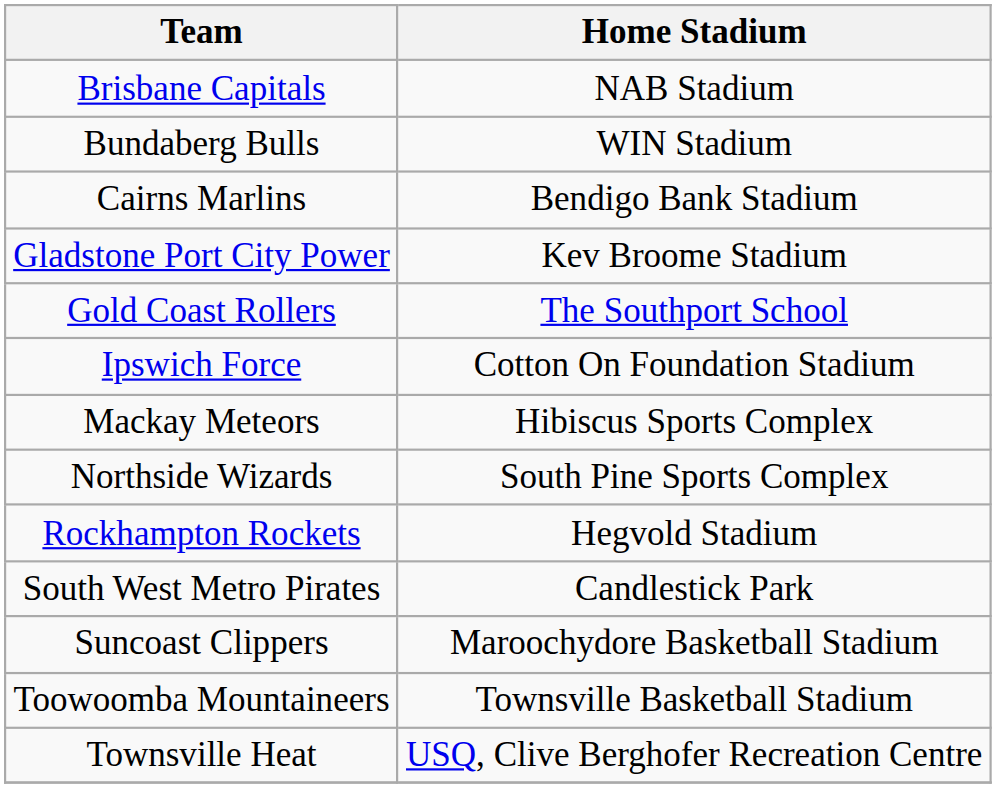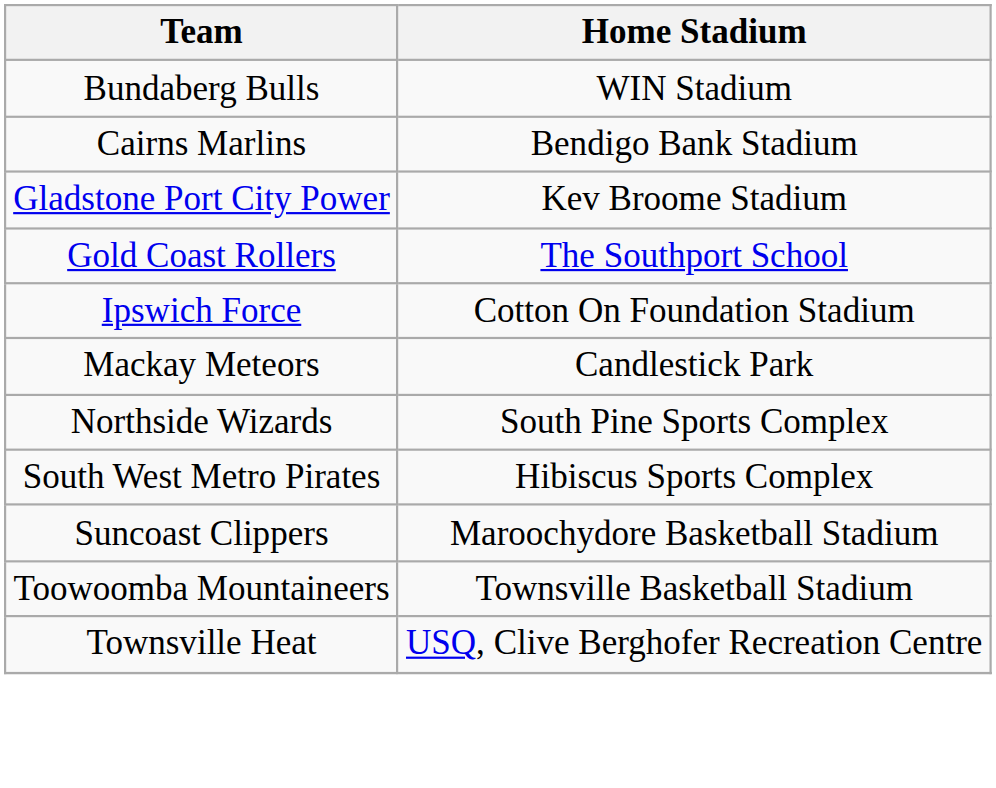- row: Brisbane Capitals | NAB Stadium
Mackay Meteors | Home Stadium: Hibiscus Sports Complex -> Candlestick Park
- row: Rockhampton Rockets | Hegvold Stadium
South West Metro Pirates | Home Stadium: Candlestick Park -> Hibiscus Sports Complex
